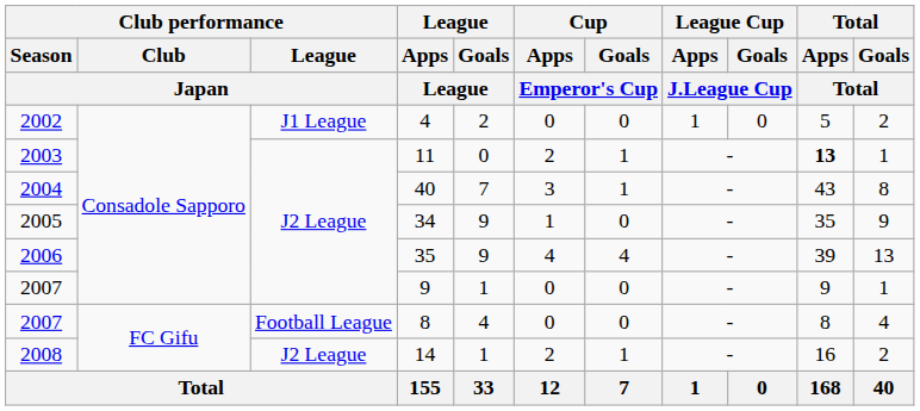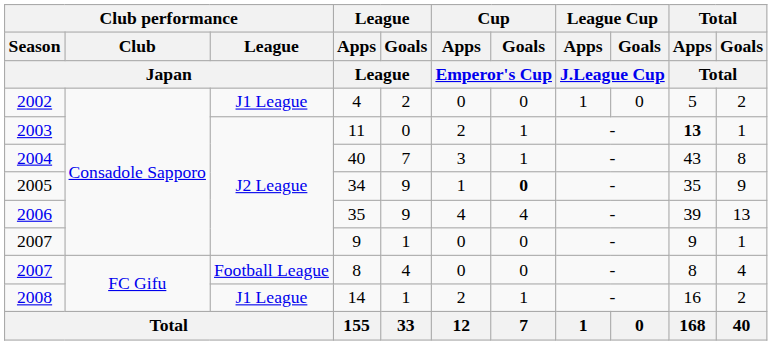34 | Cup / Goals / Emperor's Cup: normal -> bold
14 | Club performance / League / Japan: J2 League -> J1 League
